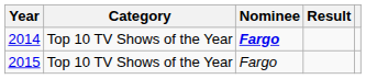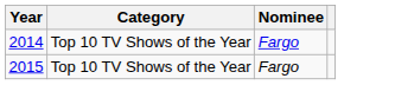- column: Result
2014 | Nominee: bold -> normal
